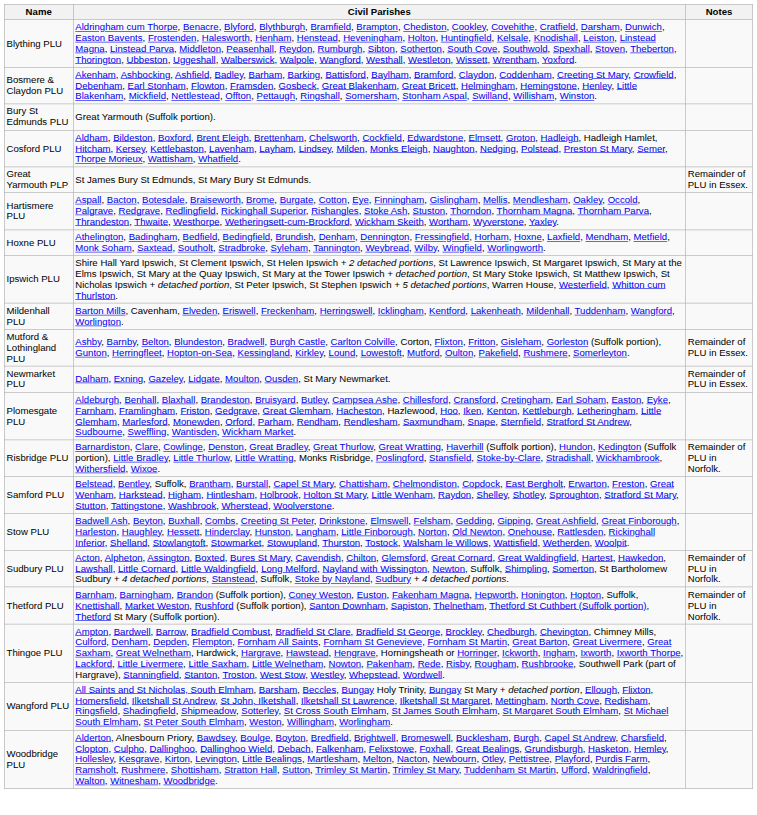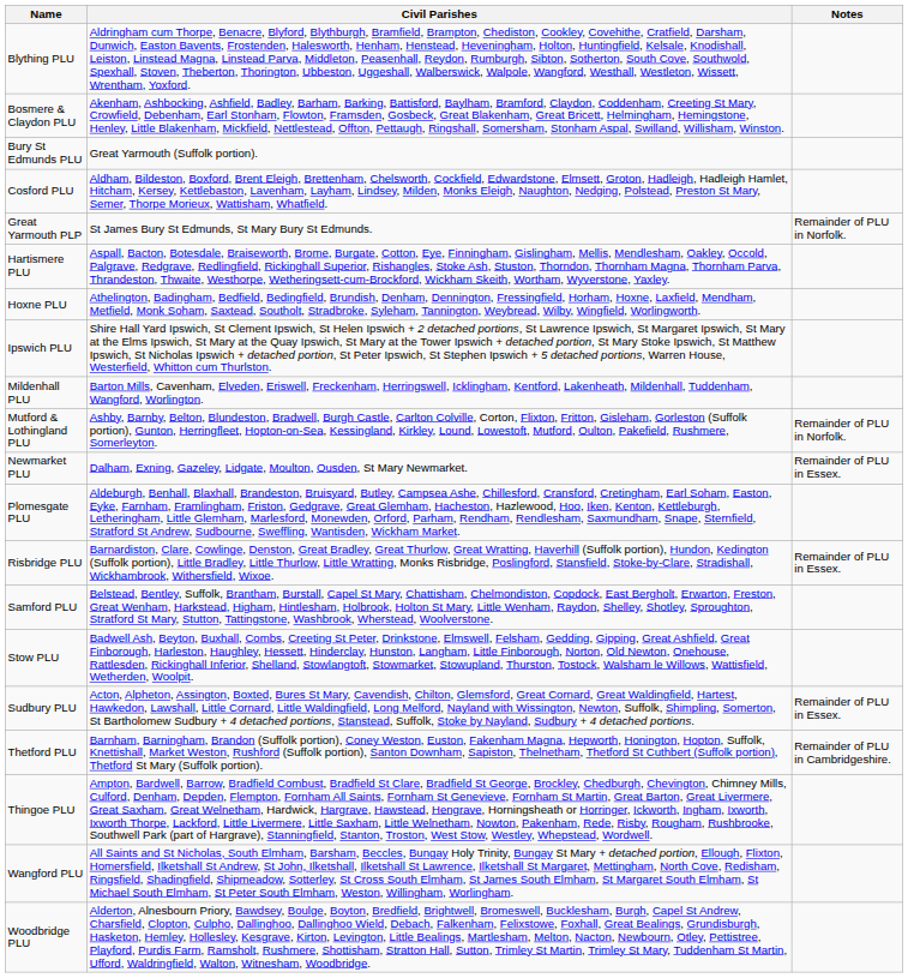Great Yarmouth PLP | Notes: Remainder of PLU in Essex. -> Remainder of PLU in Norfolk.
Mutford & Lothingland PLU | Notes: Remainder of PLU in Essex. -> Remainder of PLU in Norfolk.
Risbridge PLU | Notes: Remainder of PLU in Norfolk. -> Remainder of PLU in Essex.
Sudbury PLU | Notes: Remainder of PLU in Norfolk. -> Remainder of PLU in Essex.
Thetford PLU | Notes: Remainder of PLU in Norfolk. -> Remainder of PLU in Cambridgeshire.
